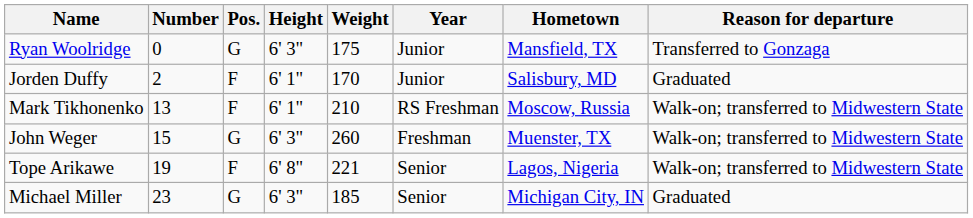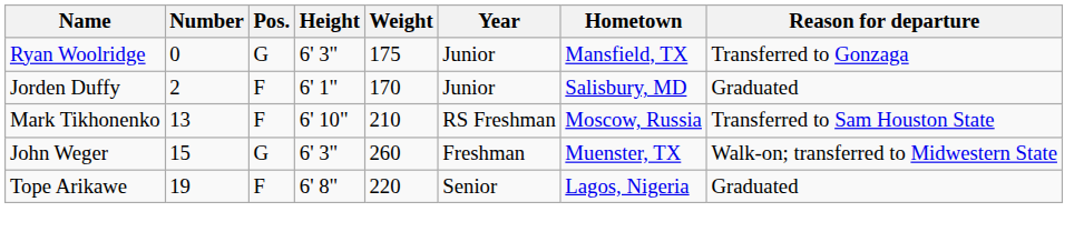Mark Tikhonenko | Height: 6' 1" -> 6' 10"
Mark Tikhonenko | Reason for departure: Walk-on; transferred to Midwestern State -> Transferred to Sam Houston State
Tope Arikawe | Weight: 221 -> 220
Tope Arikawe | Reason for departure: Walk-on; transferred to Midwestern State -> Graduated
- row: Michael Miller | 23 | G | 6' 3" | 185 | Senior | Michigan City, IN | Graduated
